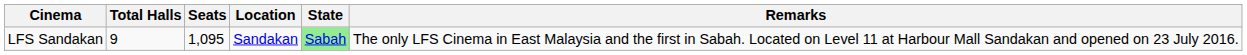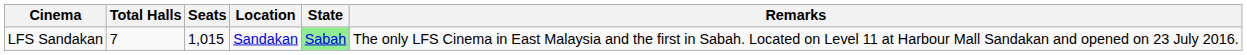LFS Sandakan | Total Halls: 9 -> 7
LFS Sandakan | Seats: 1,095 -> 1,015
